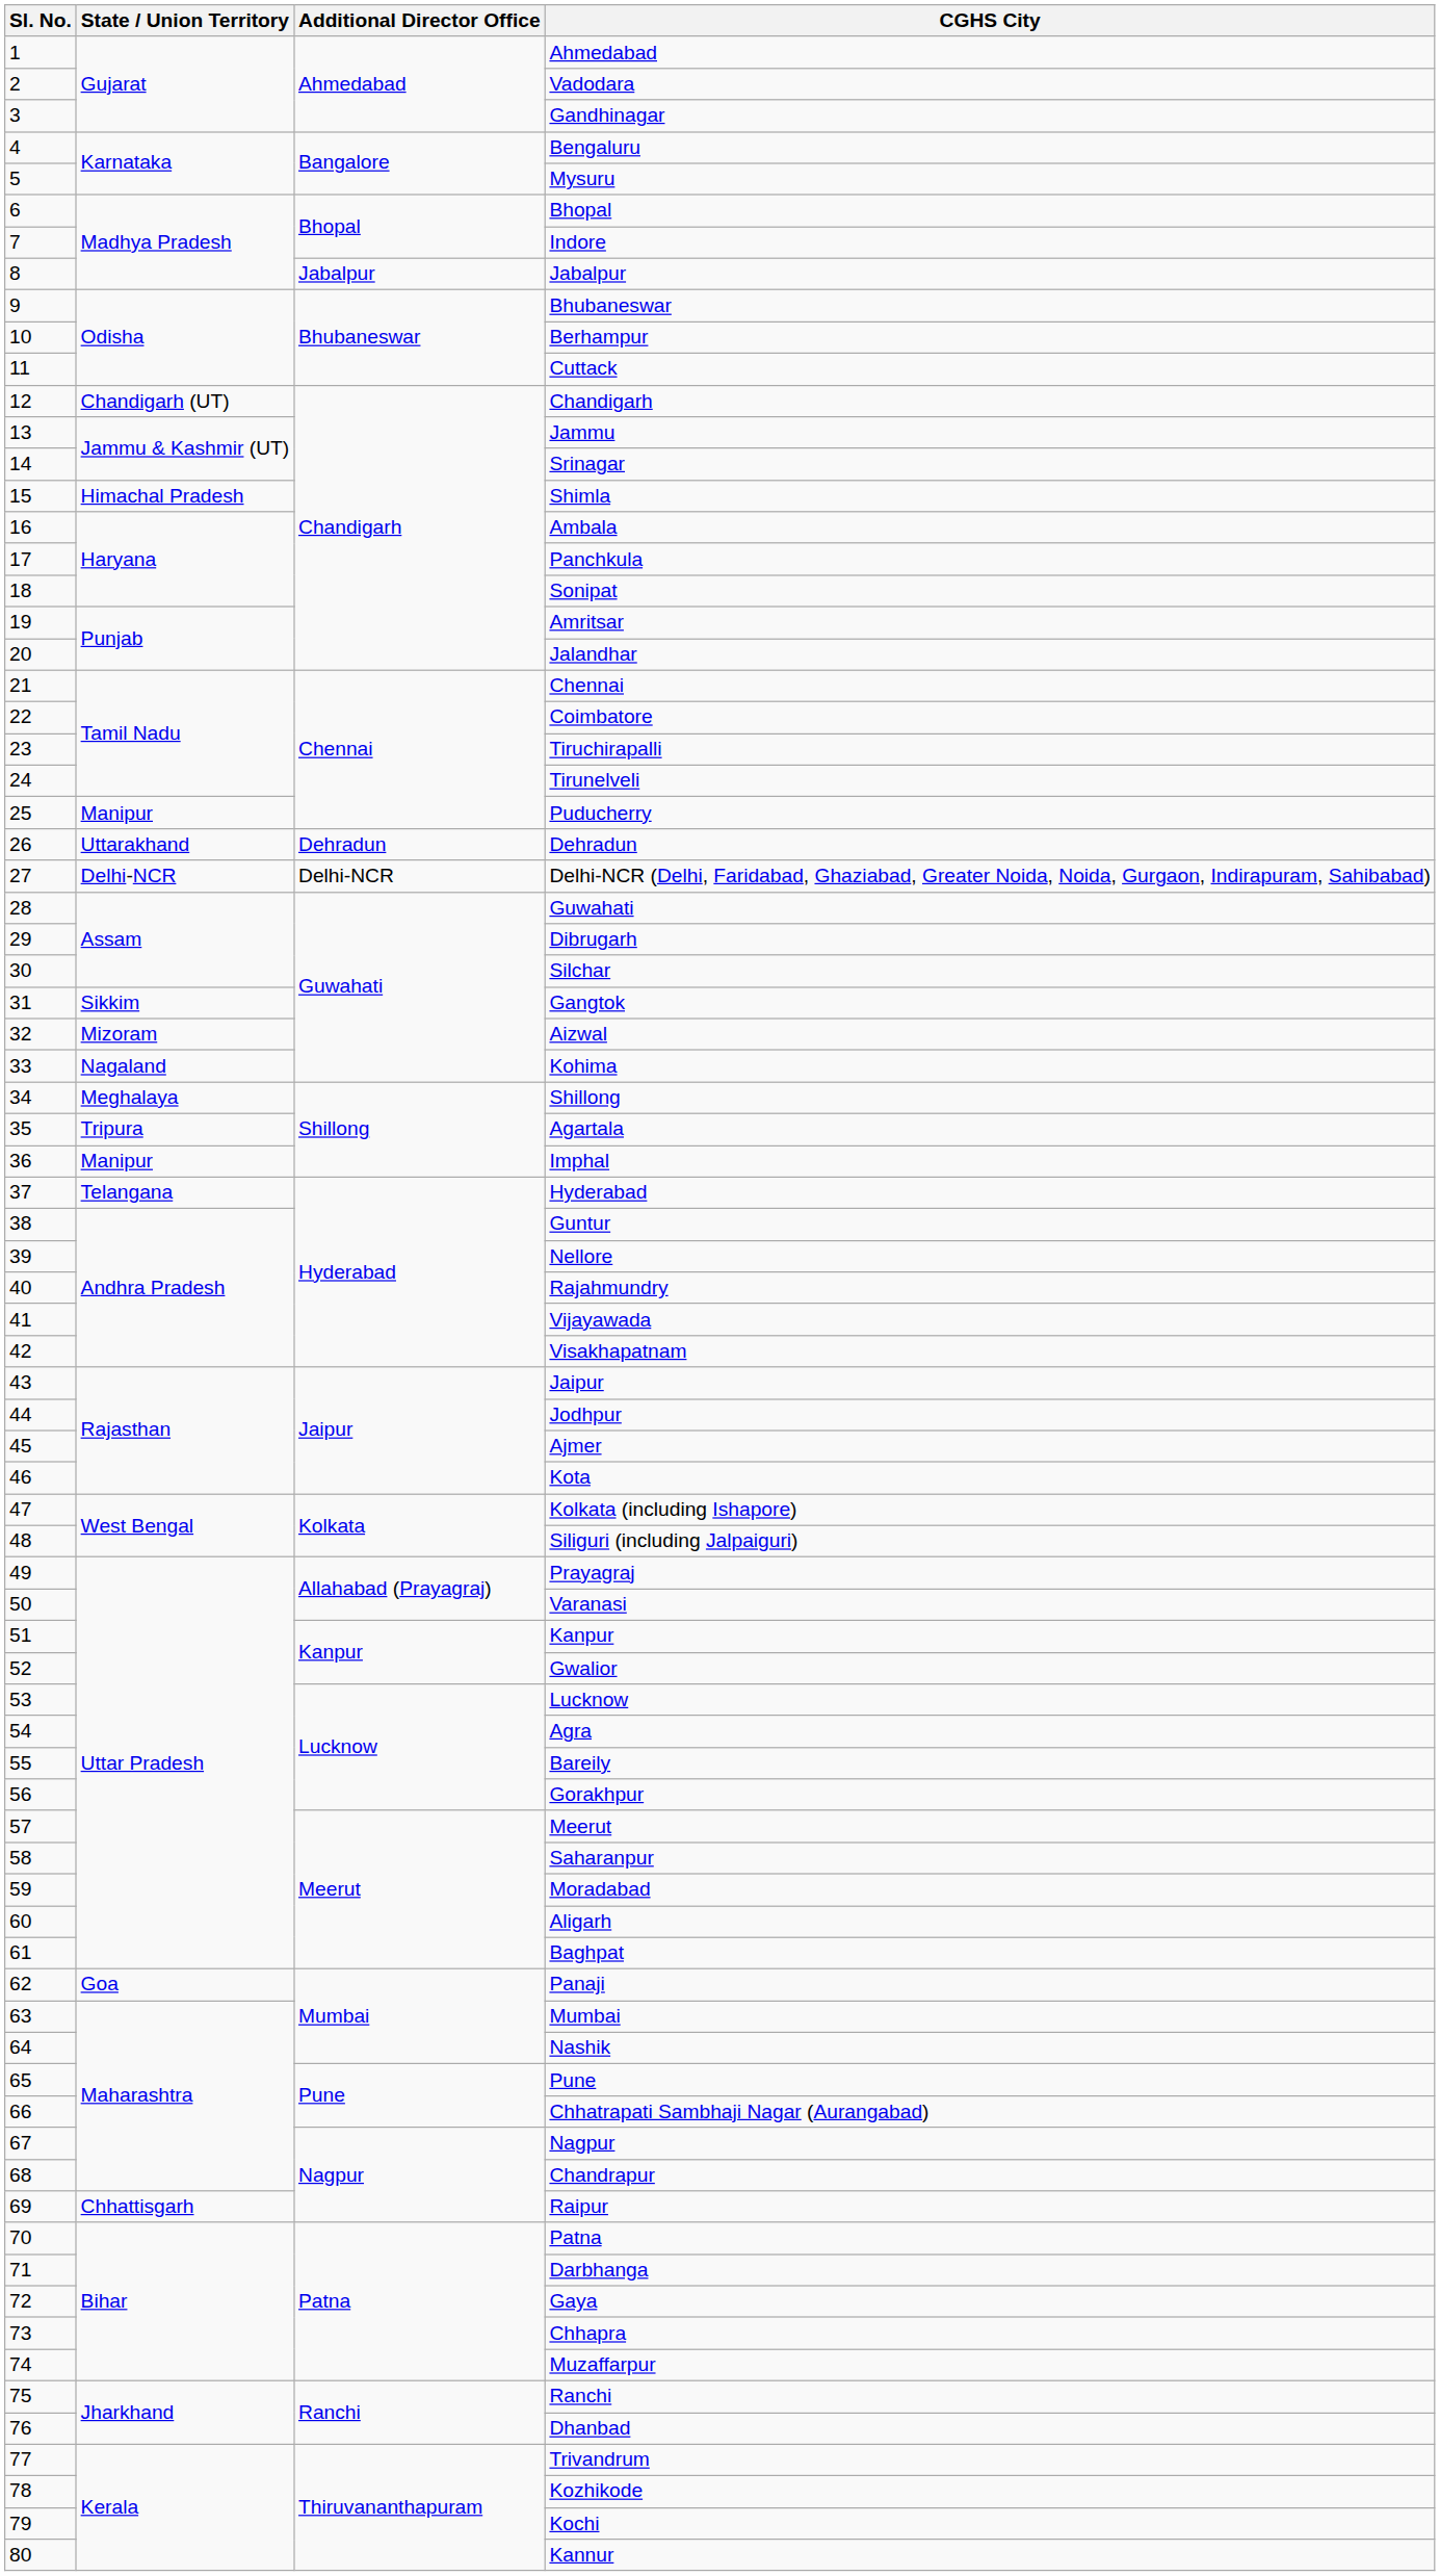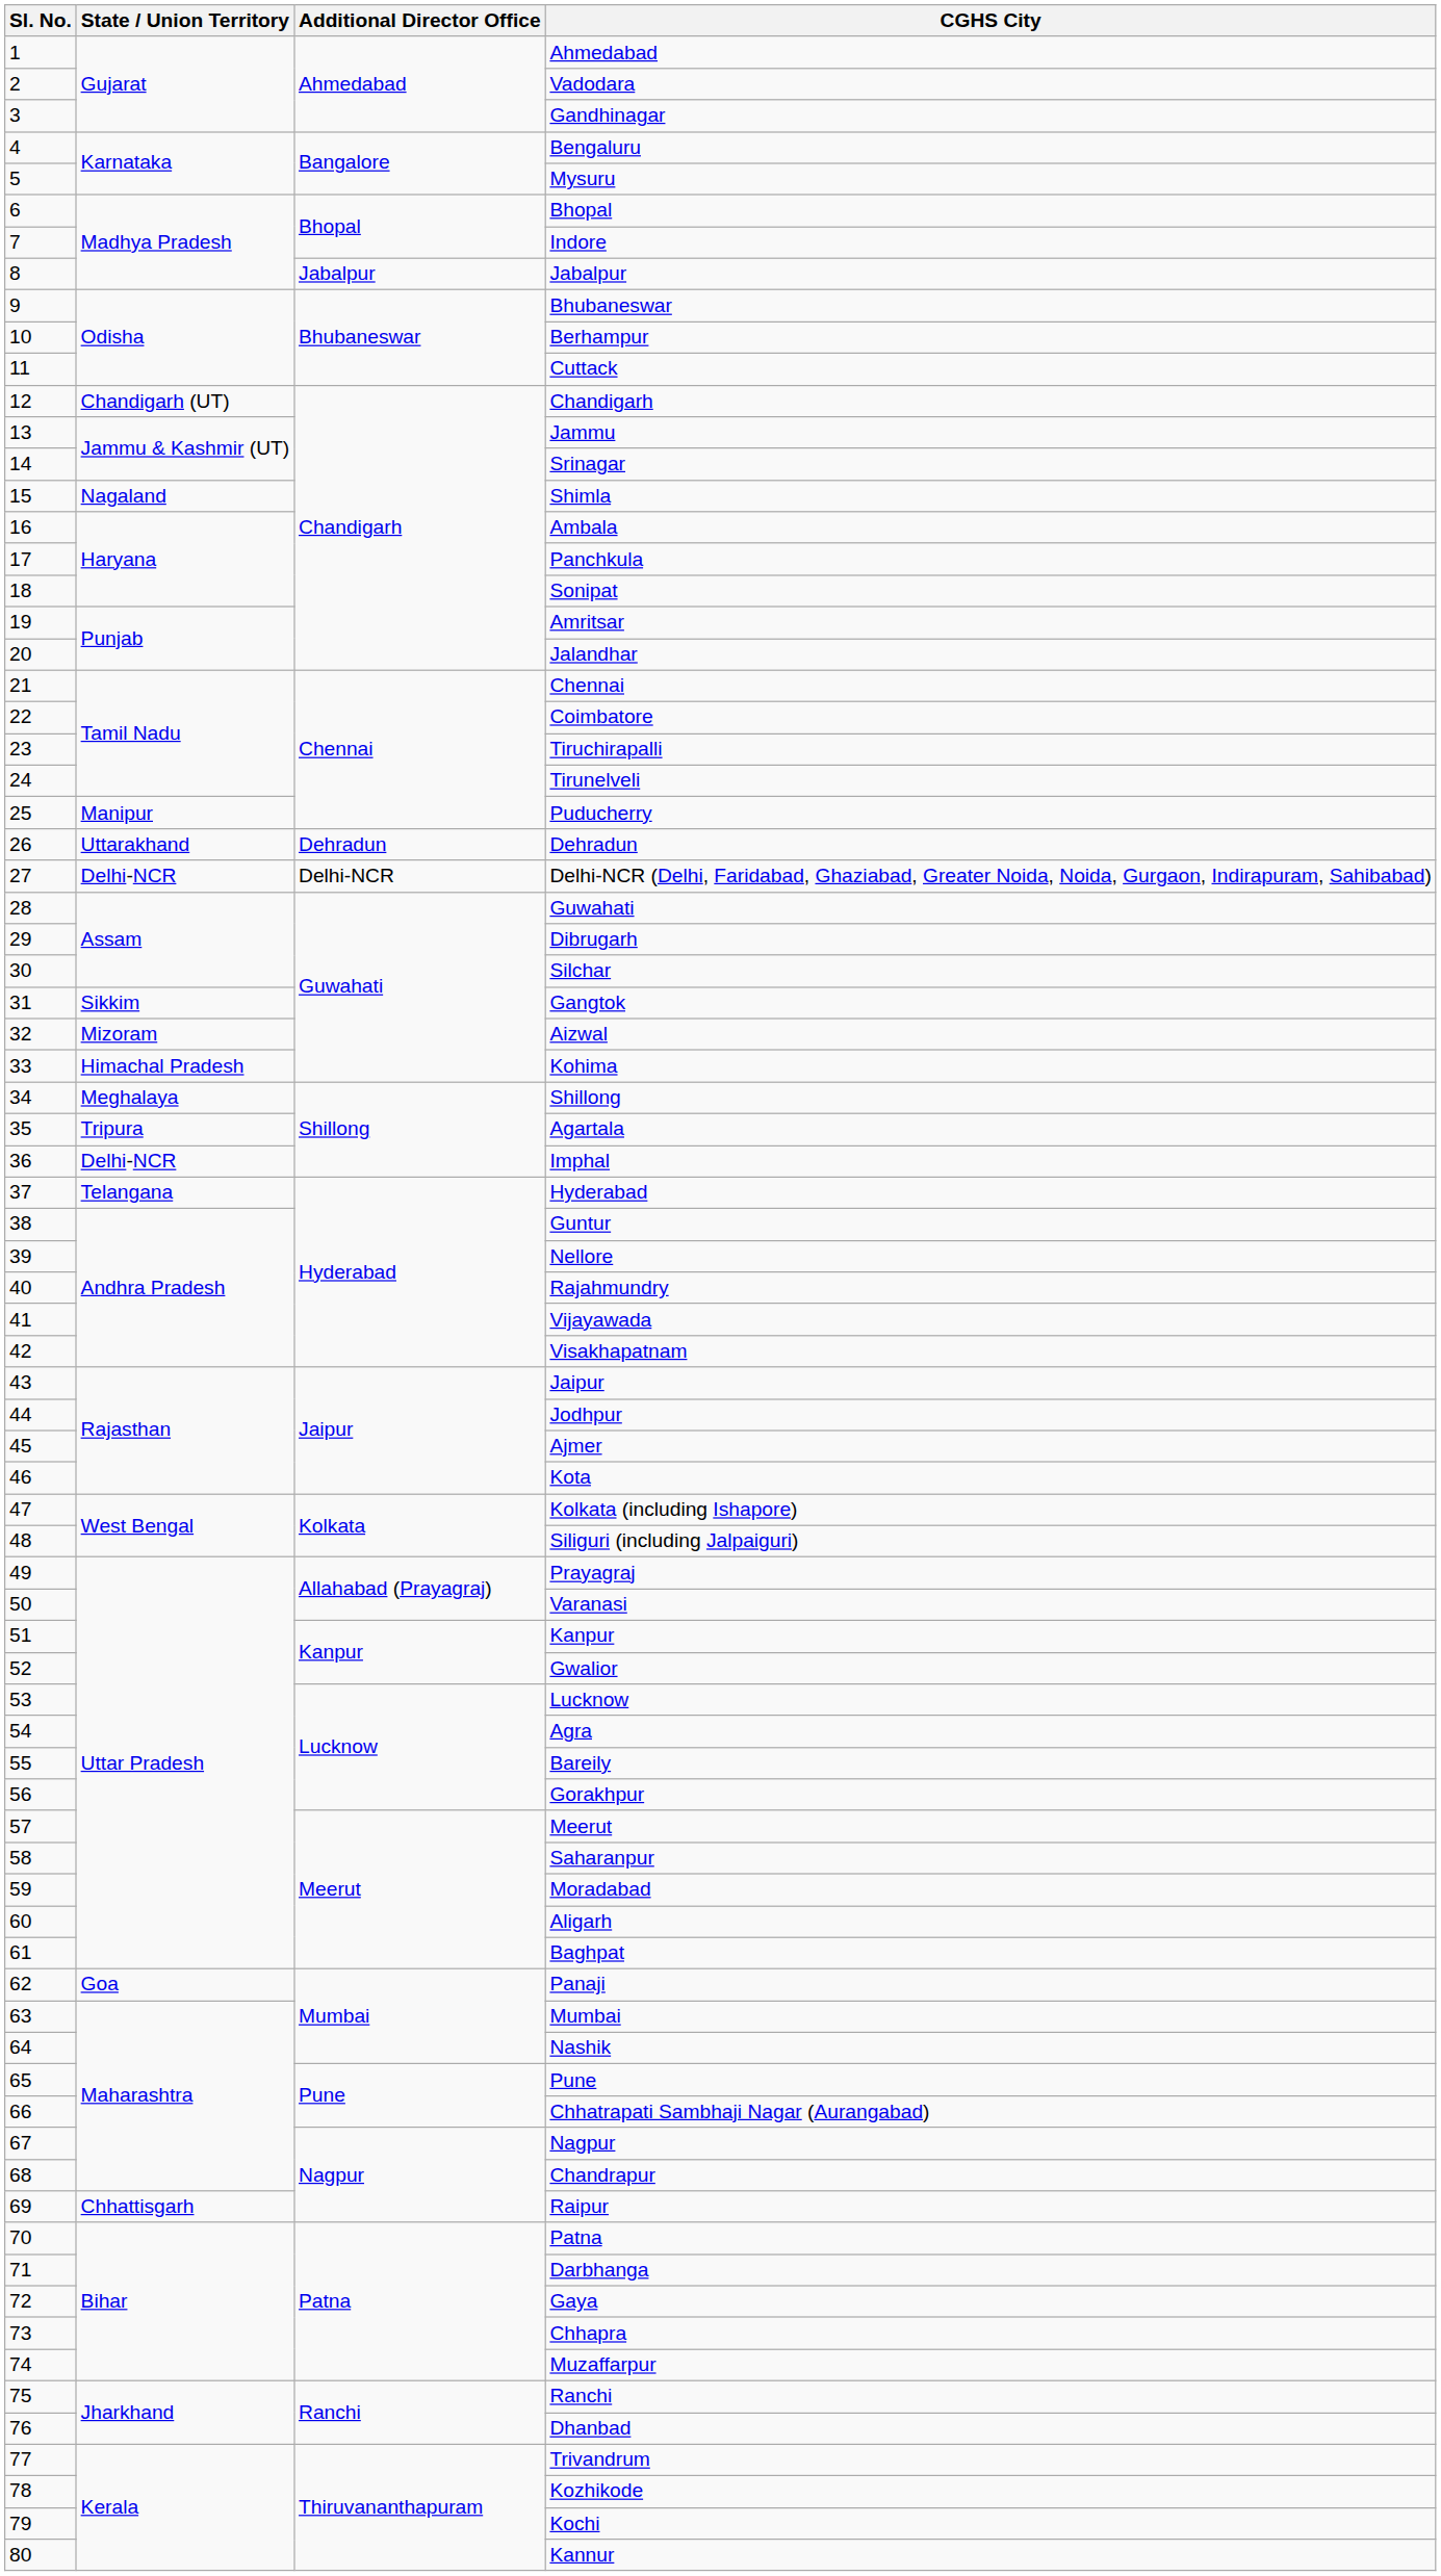Shimla | State / Union Territory: Himachal Pradesh -> Nagaland
Kohima | State / Union Territory: Nagaland -> Himachal Pradesh
Imphal | State / Union Territory: Manipur -> Delhi-NCR
